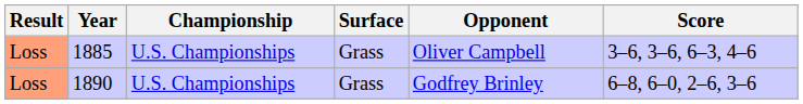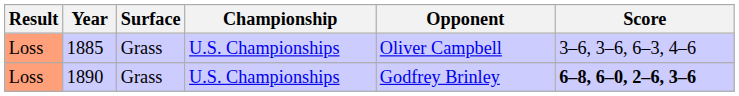columns swapped: Championship <-> Surface
1890 | Score: normal -> bold
